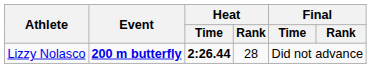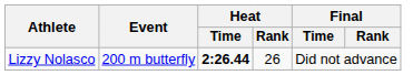Lizzy Nolasco | Event: bold -> normal
Lizzy Nolasco | Heat / Rank: 28 -> 26
